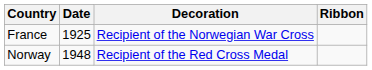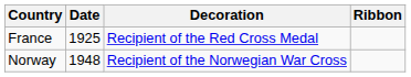France | Decoration: Recipient of the Norwegian War Cross -> Recipient of the Red Cross Medal
Norway | Decoration: Recipient of the Red Cross Medal -> Recipient of the Norwegian War Cross
